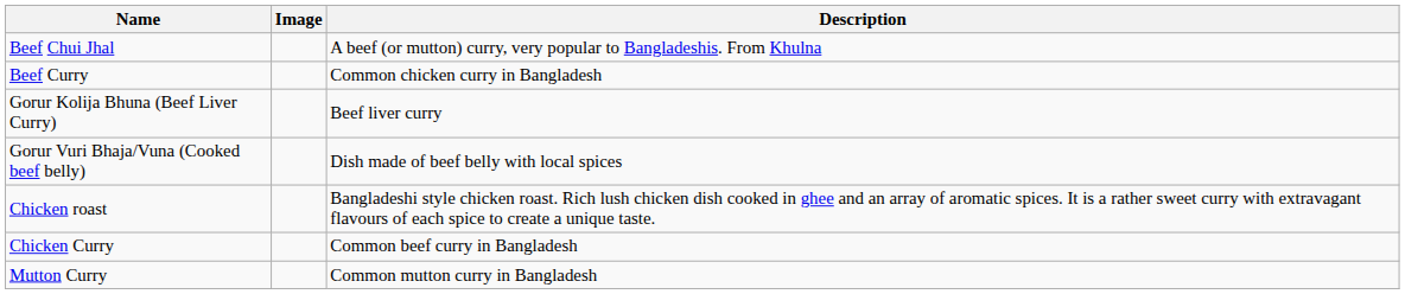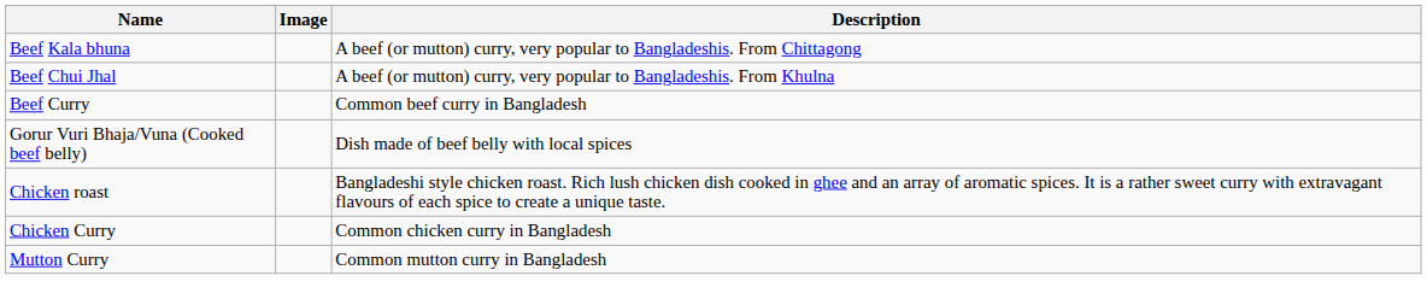+ row: Beef Kala bhuna | A beef (or mutton) curry, very popular to Bangladeshis. From Chittagong
Beef Curry | Description: Common chicken curry in Bangladesh -> Common beef curry in Bangladesh
- row: Gorur Kolija Bhuna (Beef Liver Curry) | Beef liver curry
Chicken Curry | Description: Common beef curry in Bangladesh -> Common chicken curry in Bangladesh
